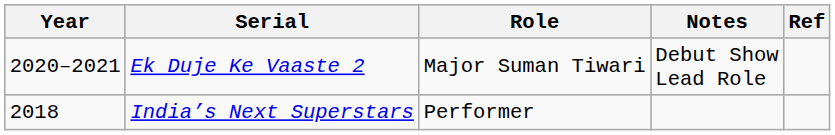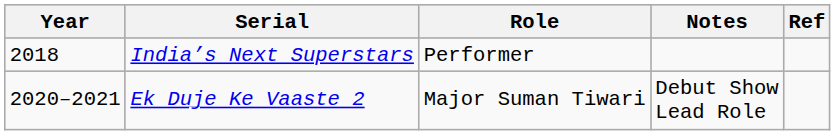rows swapped: India’s Next Superstars <-> Ek Duje Ke Vaaste 2
